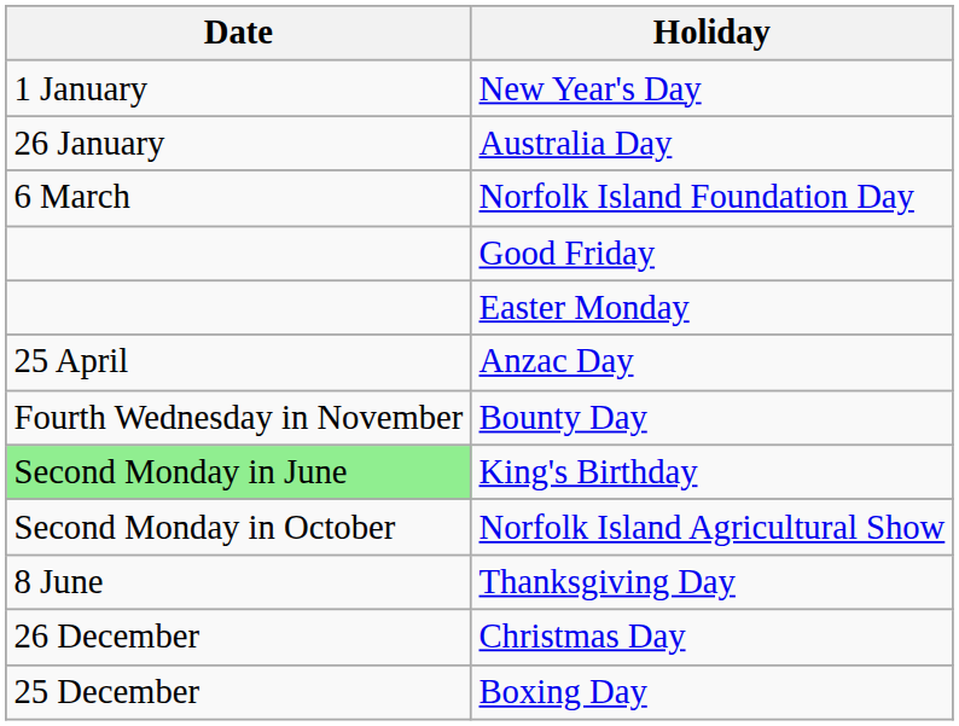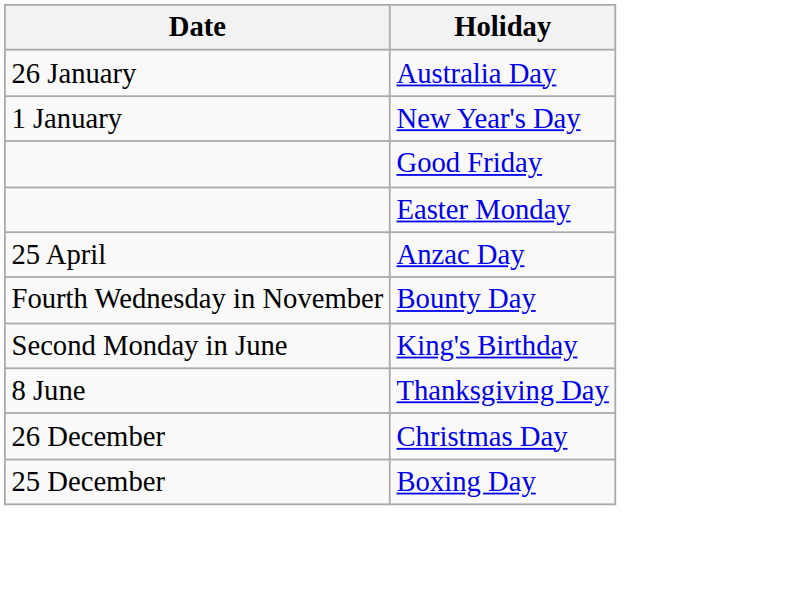rows swapped: New Year's Day <-> Australia Day
- row: 6 March | Norfolk Island Foundation Day
King's Birthday | Date: lightgreen background -> no background
- row: Second Monday in October | Norfolk Island Agricultural Show
